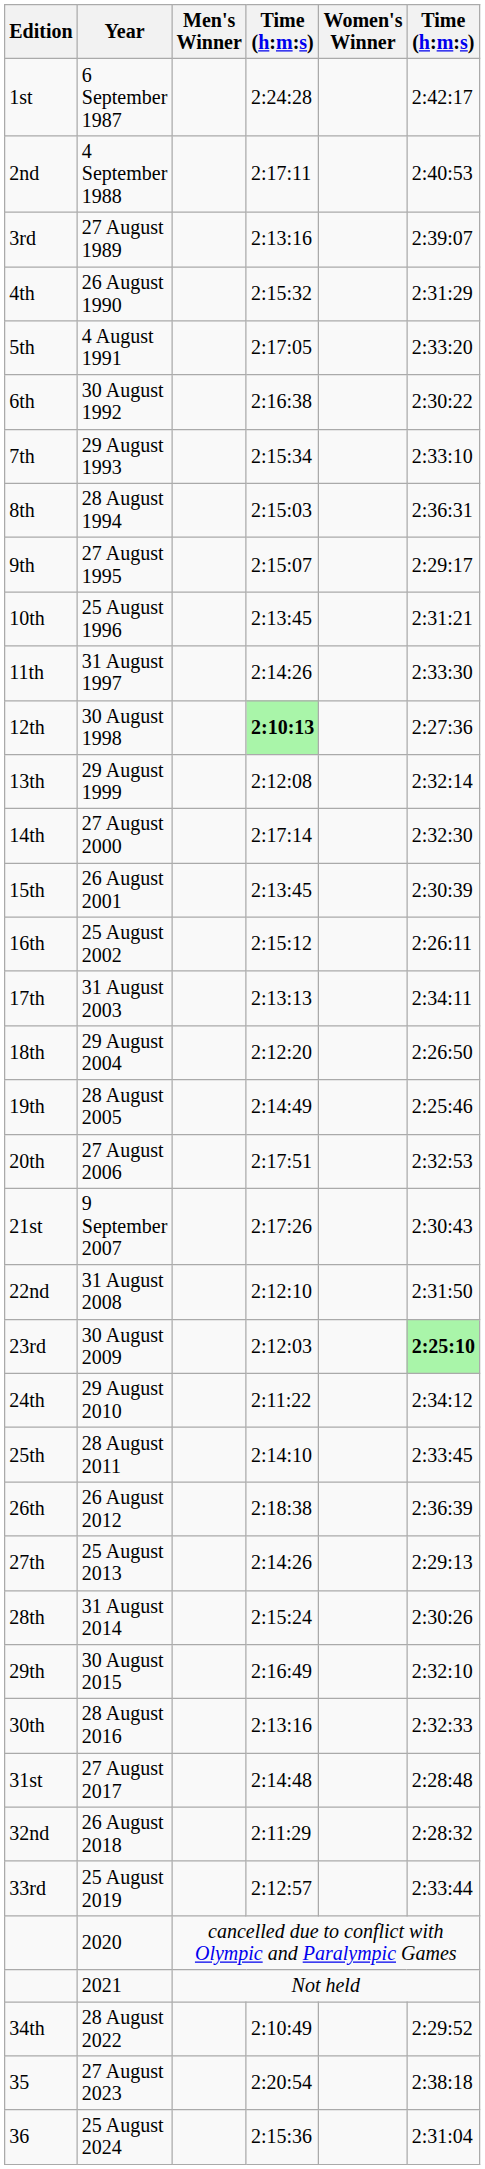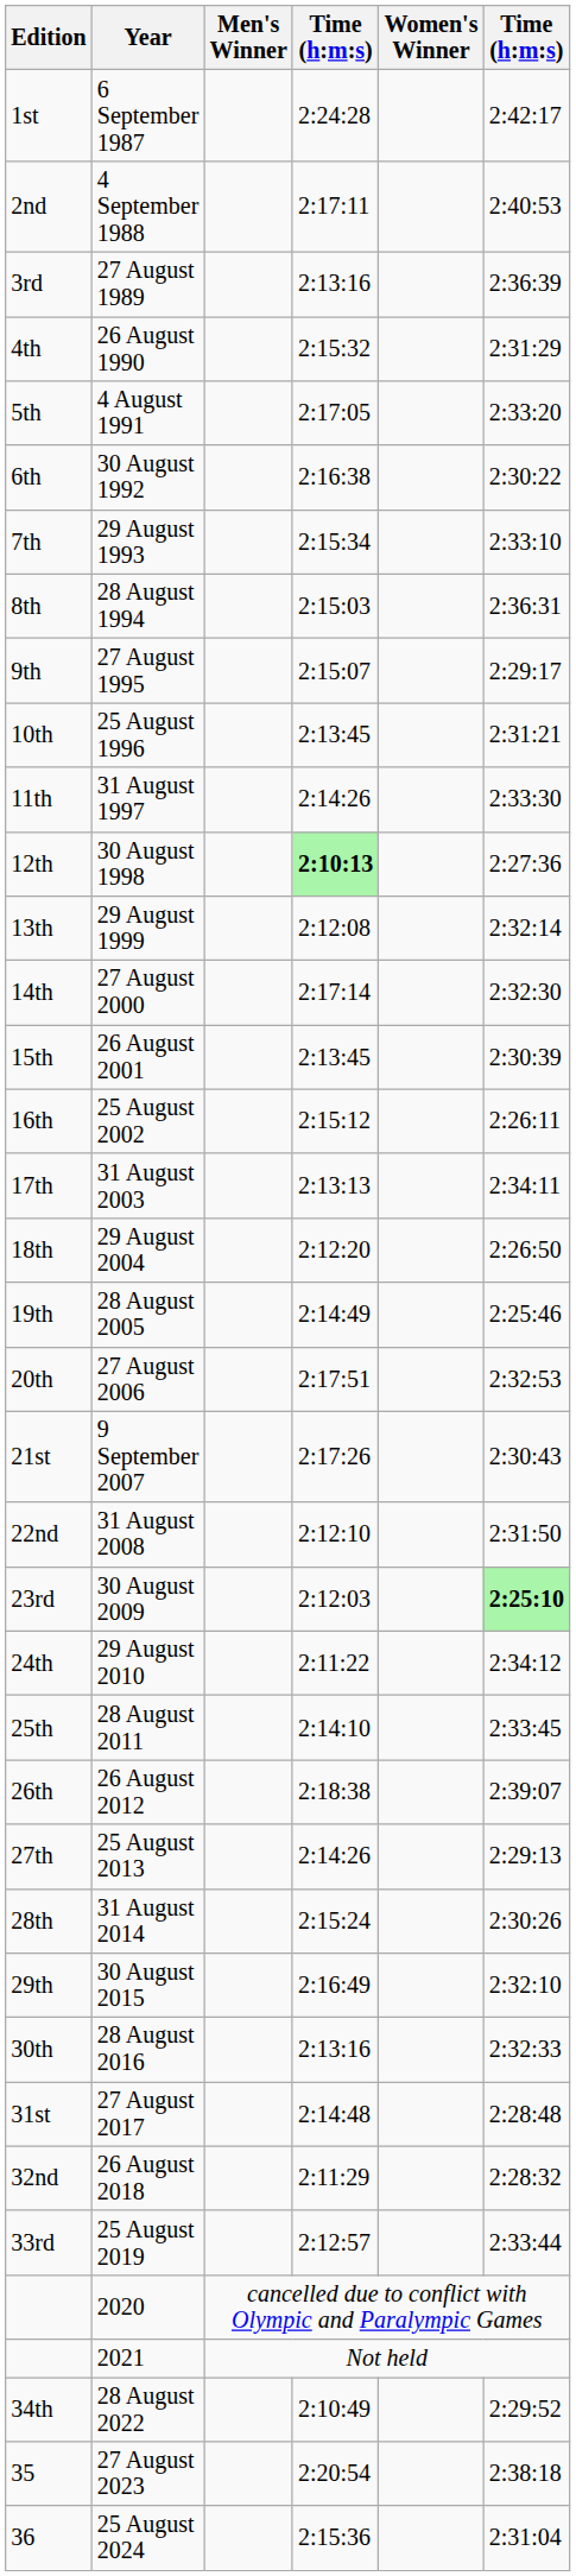27 August 1989 | column 6: 2:39:07 -> 2:36:39
26 August 2012 | column 6: 2:36:39 -> 2:39:07
